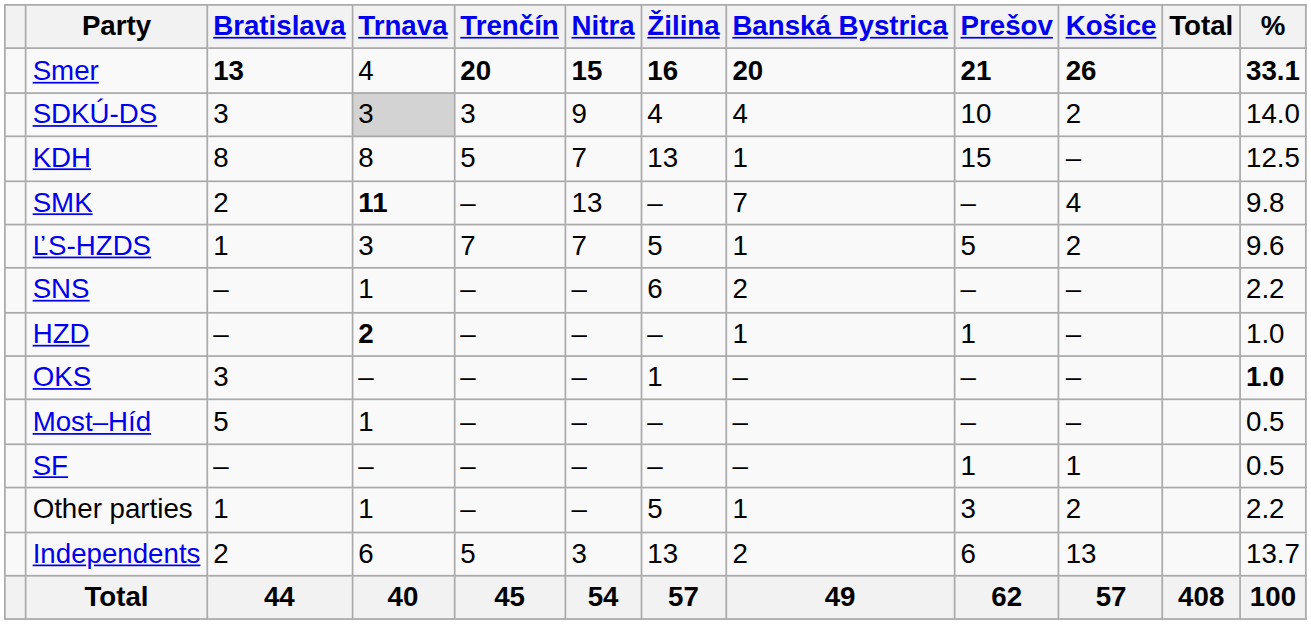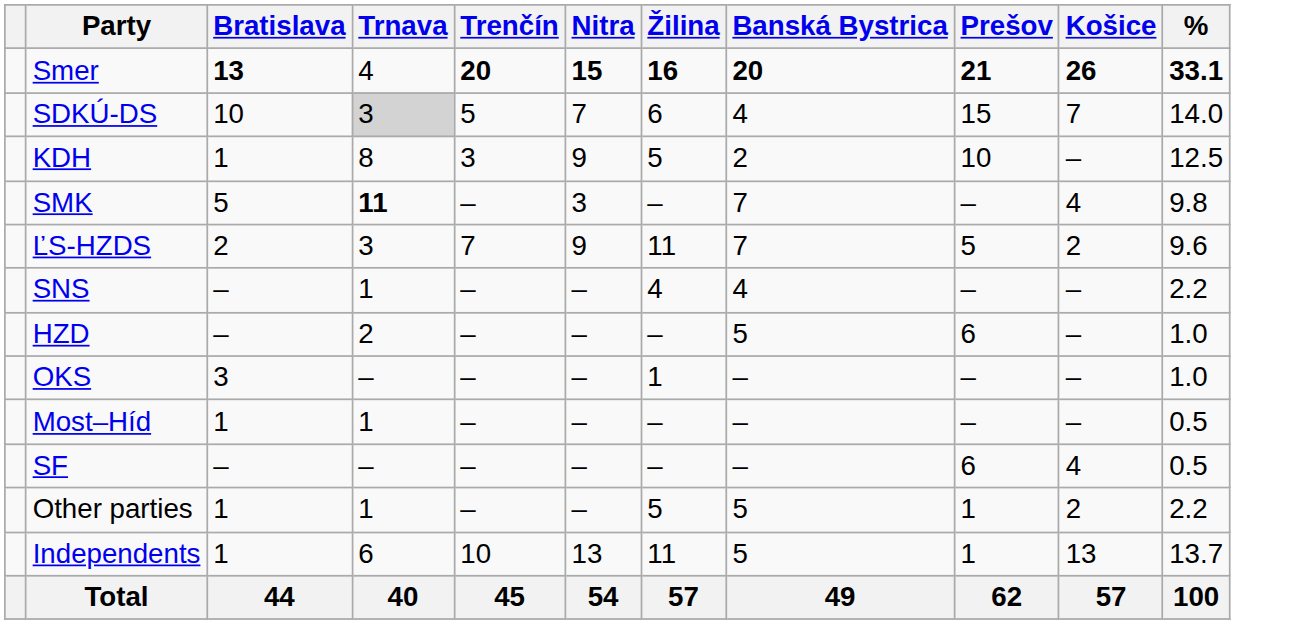- column: Total | 408
SDKÚ-DS | Bratislava: 3 -> 10
SDKÚ-DS | Trenčín: 3 -> 5
SDKÚ-DS | Nitra: 9 -> 7
SDKÚ-DS | Žilina: 4 -> 6
SDKÚ-DS | Prešov: 10 -> 15
SDKÚ-DS | Košice: 2 -> 7
KDH | Bratislava: 8 -> 1
KDH | Trenčín: 5 -> 3
KDH | Nitra: 7 -> 9
KDH | Žilina: 13 -> 5
KDH | Banská Bystrica: 1 -> 2
KDH | Prešov: 15 -> 10
SMK | Bratislava: 2 -> 5
SMK | Nitra: 13 -> 3
ĽS-HZDS | Bratislava: 1 -> 2
ĽS-HZDS | Nitra: 7 -> 9
ĽS-HZDS | Žilina: 5 -> 11
ĽS-HZDS | Banská Bystrica: 1 -> 7
SNS | Žilina: 6 -> 4
SNS | Banská Bystrica: 2 -> 4
HZD | Trnava: bold -> normal
HZD | Banská Bystrica: 1 -> 5
HZD | Prešov: 1 -> 6
OKS | %: bold -> normal
Most–Híd | Bratislava: 5 -> 1
SF | Prešov: 1 -> 6
SF | Košice: 1 -> 4
Other parties | Banská Bystrica: 1 -> 5
Other parties | Prešov: 3 -> 1
Independents | Bratislava: 2 -> 1
Independents | Trenčín: 5 -> 10
Independents | Nitra: 3 -> 13
Independents | Žilina: 13 -> 11
Independents | Banská Bystrica: 2 -> 5
Independents | Prešov: 6 -> 1
